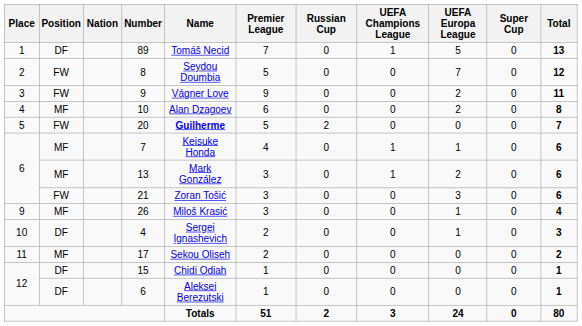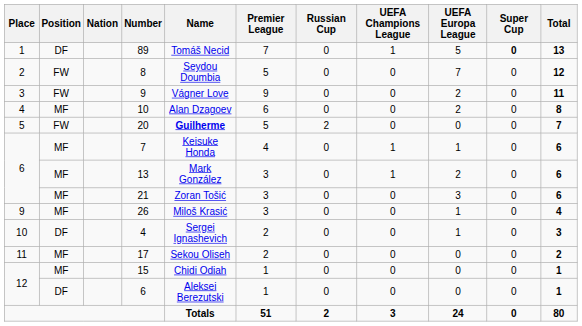89 | Super Cup: normal -> bold
21 | Position: FW -> MF
15 | Position: DF -> MF
